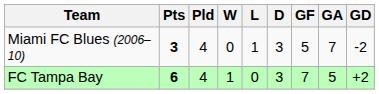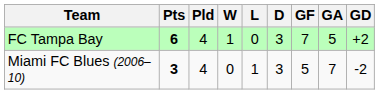rows swapped: FC Tampa Bay <-> Miami FC Blues (2006–10)
